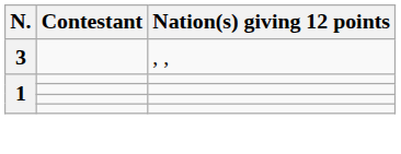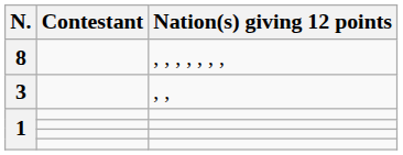+ row: 8 | , , , , , , ,
